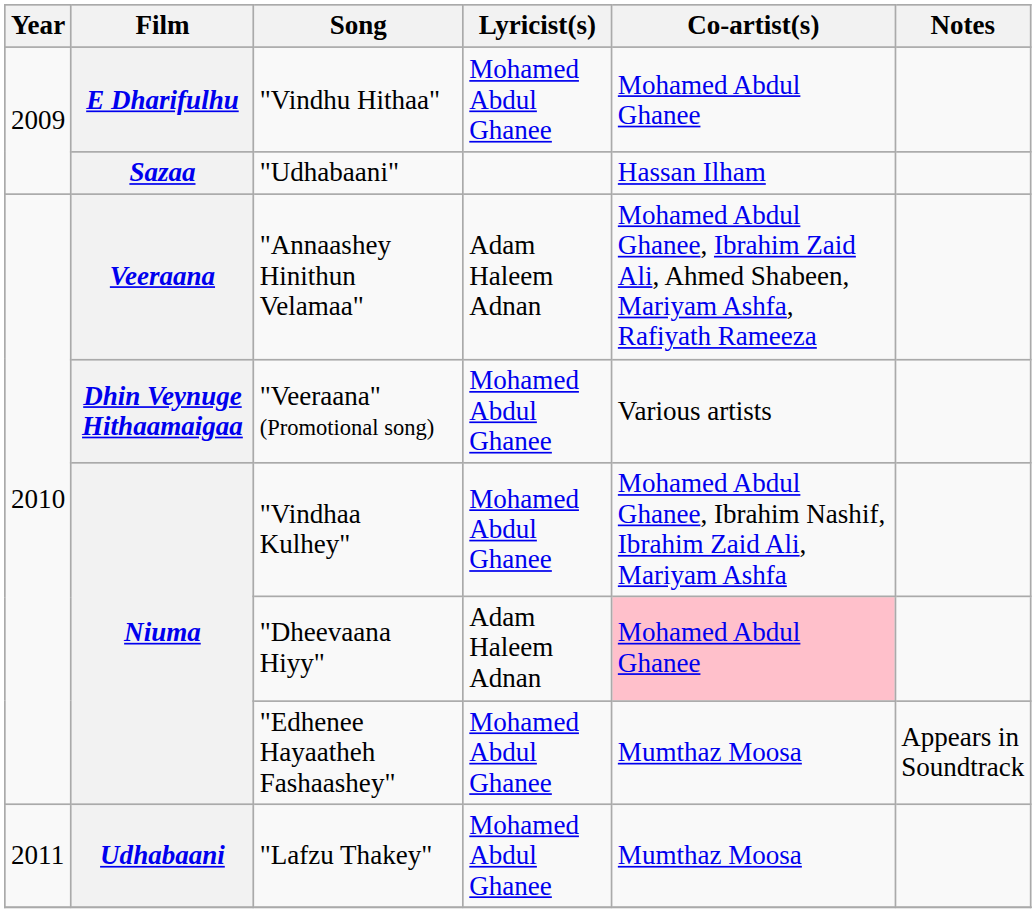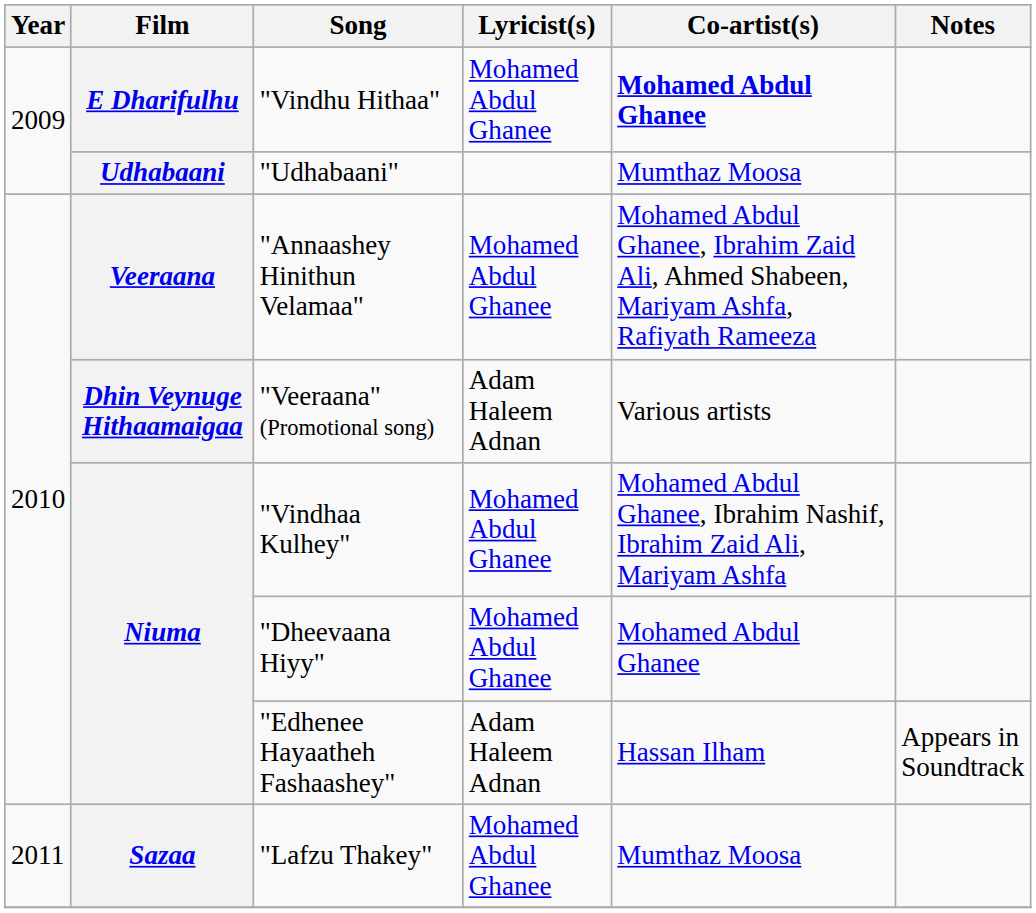"Vindhu Hithaa" | Co-artist(s): normal -> bold
"Udhabaani" | Film: Sazaa -> Udhabaani
"Udhabaani" | Co-artist(s): Hassan Ilham -> Mumthaz Moosa
"Annaashey Hinithun Velamaa" | Lyricist(s): Adam Haleem Adnan -> Mohamed Abdul Ghanee
"Veeraana" (Promotional song) | Lyricist(s): Mohamed Abdul Ghanee -> Adam Haleem Adnan
"Dheevaana Hiyy" | Lyricist(s): Adam Haleem Adnan -> Mohamed Abdul Ghanee
"Dheevaana Hiyy" | Co-artist(s): pink background -> no background
"Edhenee Hayaatheh Fashaashey" | Lyricist(s): Mohamed Abdul Ghanee -> Adam Haleem Adnan
"Edhenee Hayaatheh Fashaashey" | Co-artist(s): Mumthaz Moosa -> Hassan Ilham
"Lafzu Thakey" | Film: Udhabaani -> Sazaa
